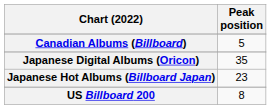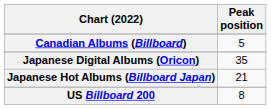Japanese Hot Albums (Billboard Japan) | Peak position: 23 -> 21
